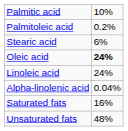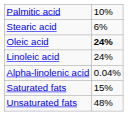- row: Palmitoleic acid | 0.2%
Saturated fats | column 2: 16% -> 15%
